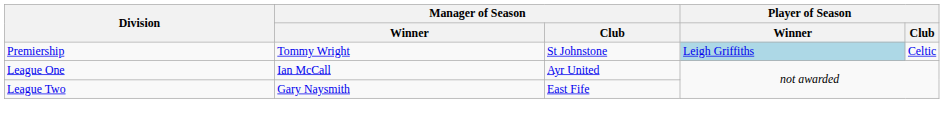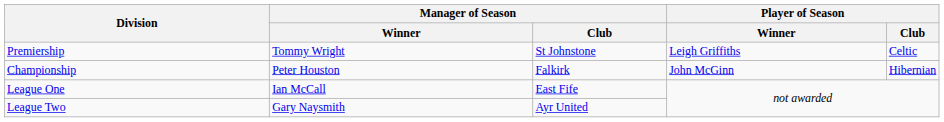Premiership | Player of Season / Winner: lightblue background -> no background
+ row: Championship | Peter Houston | Falkirk | John McGinn | Hibernian
League One | Manager of Season / Club: Ayr United -> East Fife
League Two | Manager of Season / Club: East Fife -> Ayr United
